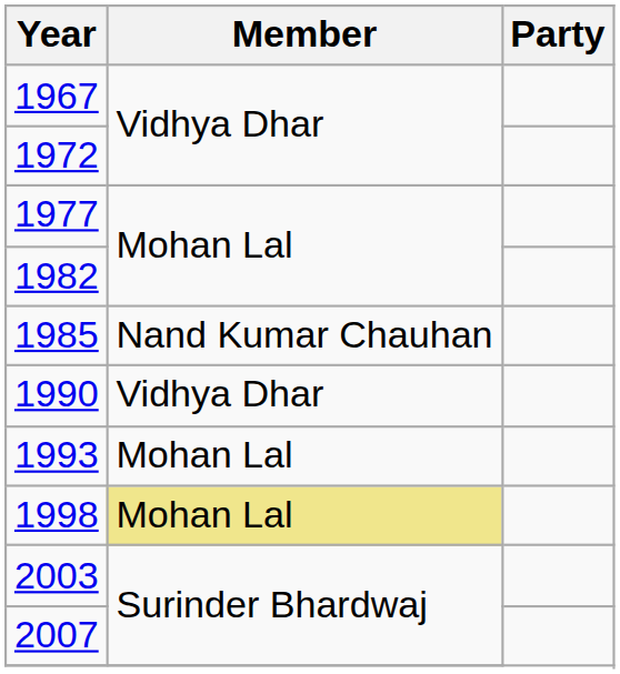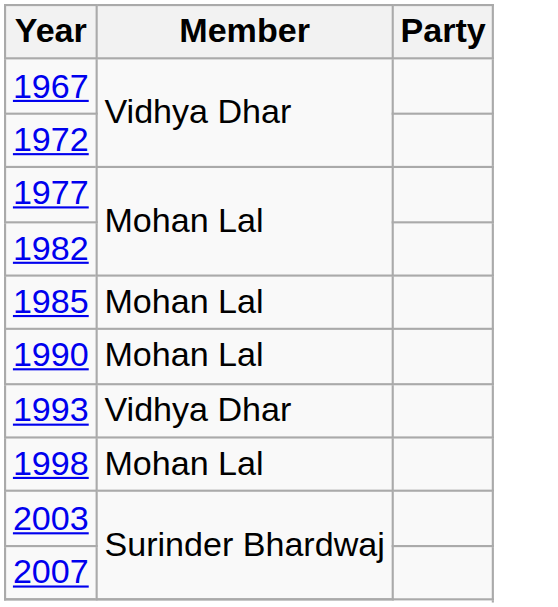1985 | Member: Nand Kumar Chauhan -> Mohan Lal
1990 | Member: Vidhya Dhar -> Mohan Lal
1993 | Member: Mohan Lal -> Vidhya Dhar
1998 | Member: khaki background -> no background
